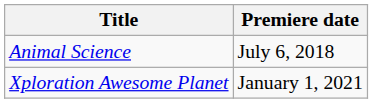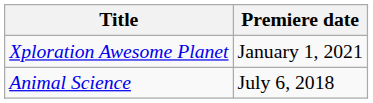rows swapped: Animal Science <-> Xploration Awesome Planet
